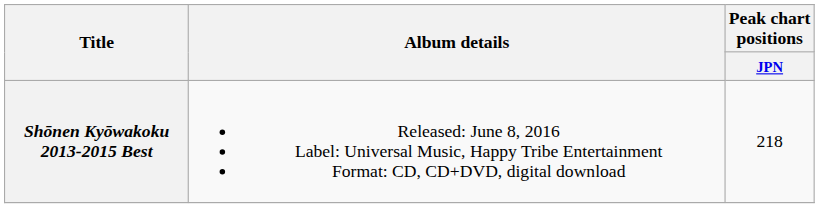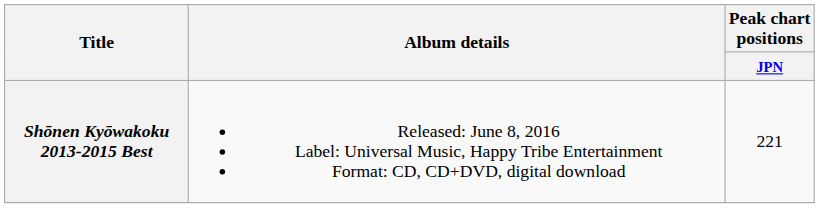Shōnen Kyōwakoku 2013-2015 Best | Peak chart positions / JPN: 218 -> 221
